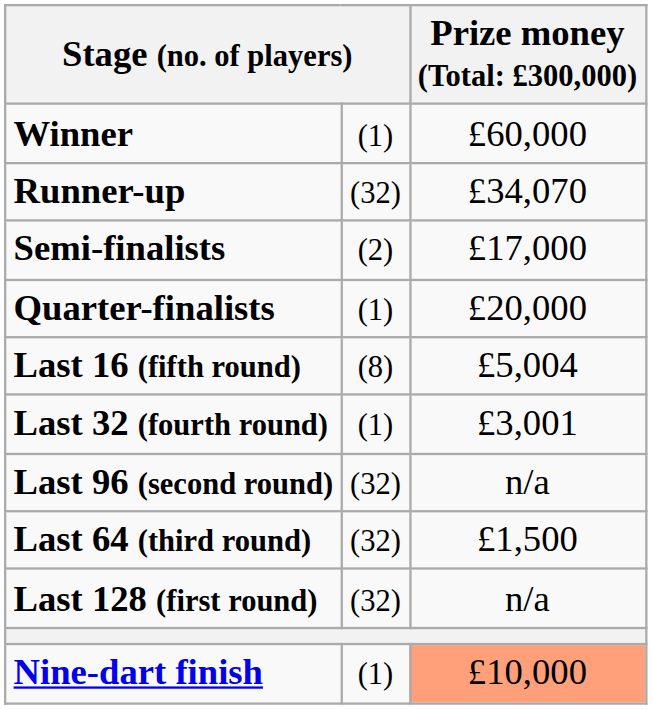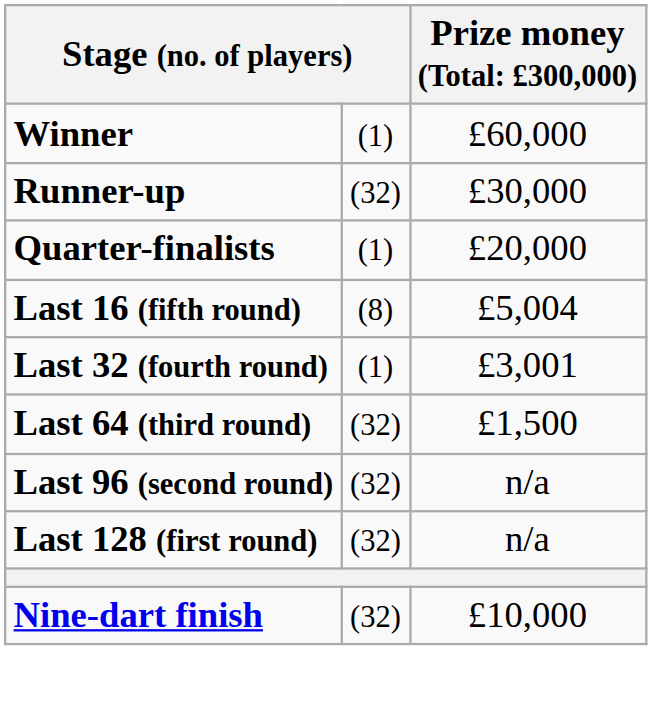Runner-up | column 3: £34,070 -> £30,000
- row: Semi-finalists | (2) | £17,000
rows swapped: Last 64 (third round) <-> Last 96 (second round)
Nine-dart finish | column 2: (1) -> (32)
Nine-dart finish | column 3: lightsalmon background -> no background
